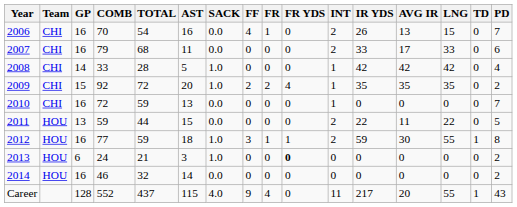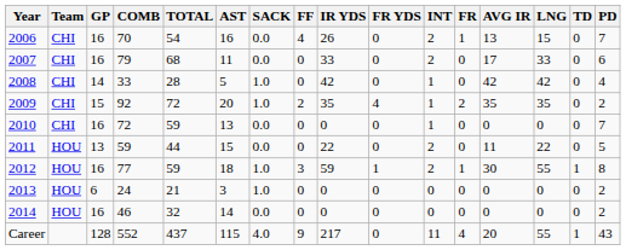columns swapped: FR <-> IR YDS
2013 | FR YDS: bold -> normal
